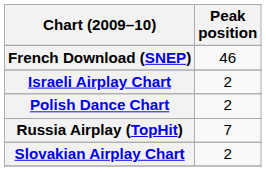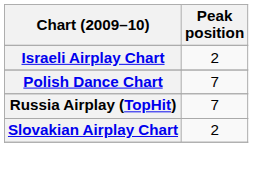- row: French Download (SNEP) | 46
Polish Dance Chart | Peak position: 2 -> 7
